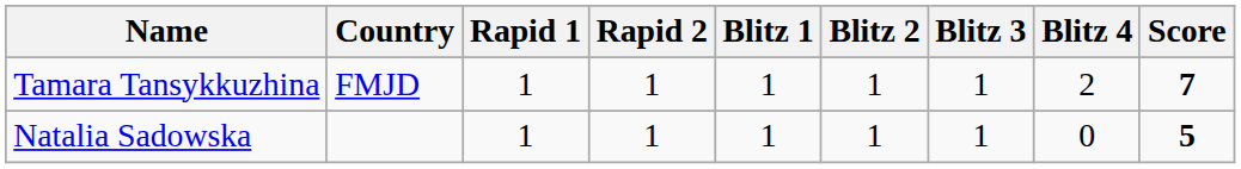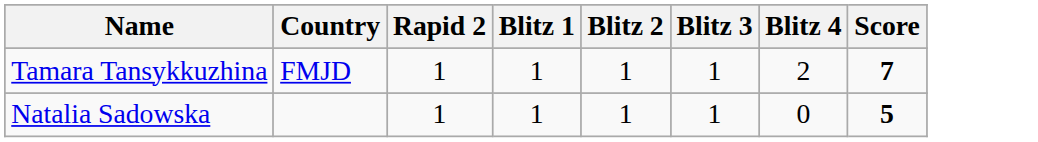- column: Rapid 1 | 1 | 1
